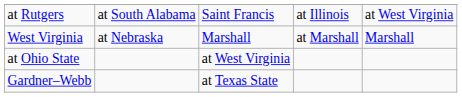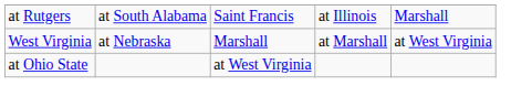at Rutgers | column 5: at West Virginia -> Marshall
West Virginia | column 5: Marshall -> at West Virginia
- row: Gardner–Webb | at Texas State
